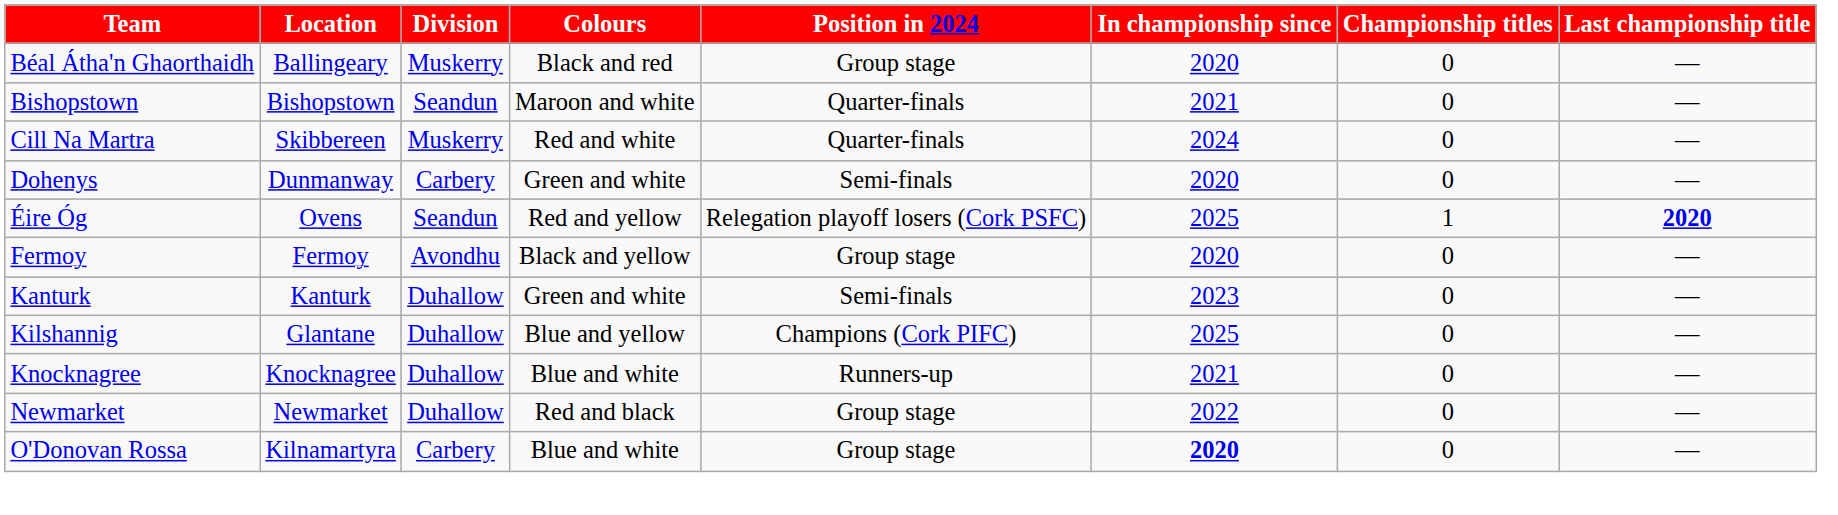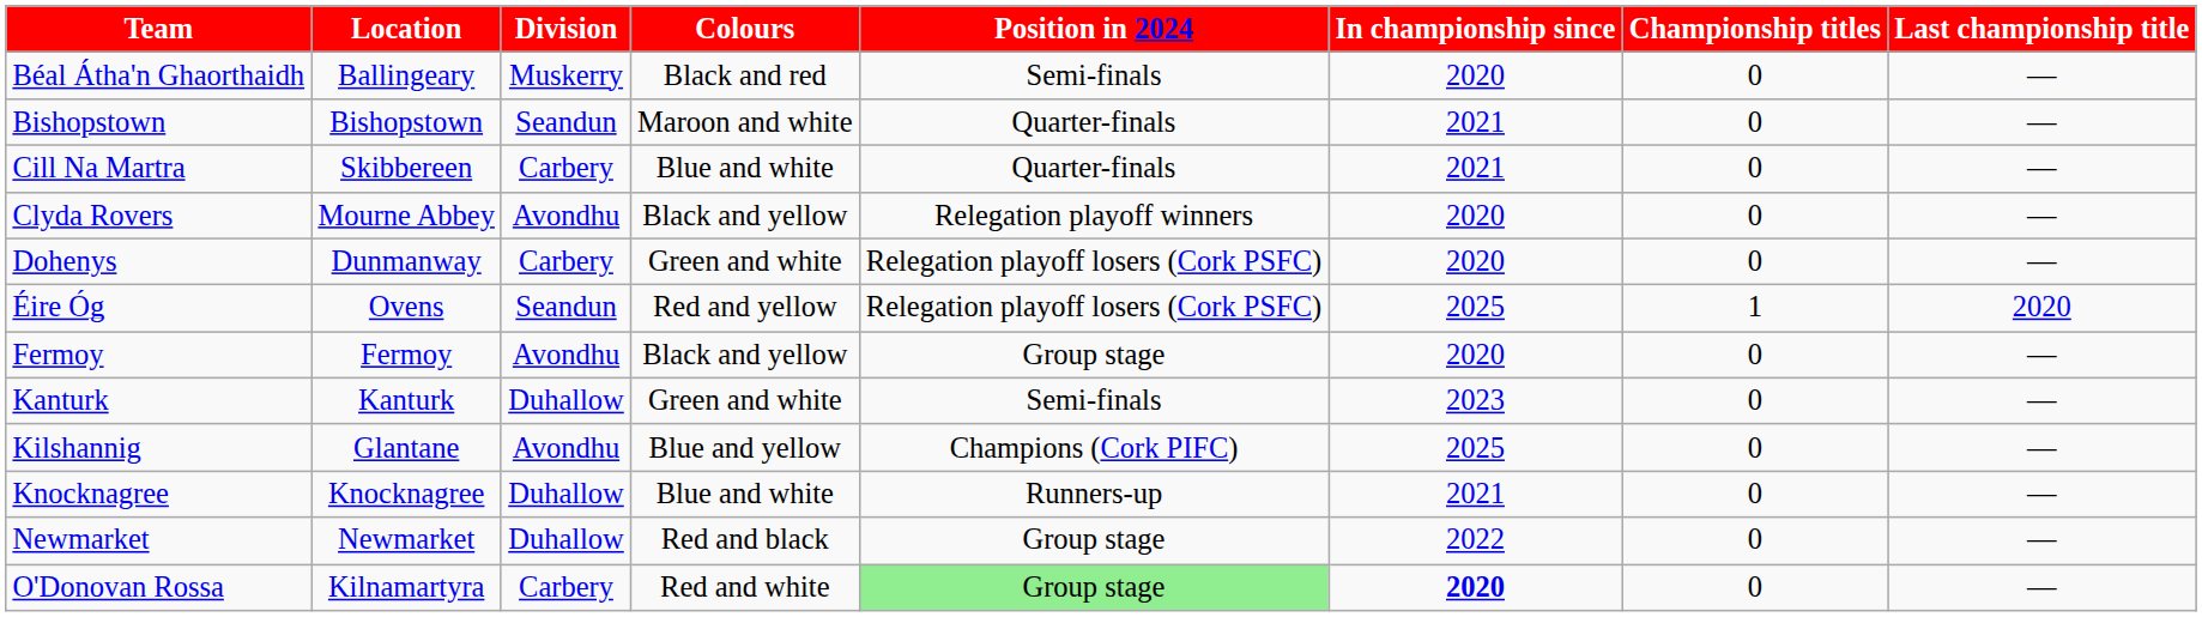Béal Átha'n Ghaorthaidh | Position in 2024: Group stage -> Semi-finals
Cill Na Martra | Division: Muskerry -> Carbery
Cill Na Martra | Colours: Red and white -> Blue and white
Cill Na Martra | In championship since: 2024 -> 2021
+ row: Clyda Rovers | Mourne Abbey | Avondhu | Black and yellow | Relegation playoff winners | 2020 | 0 | —
Dohenys | Position in 2024: Semi-finals -> Relegation playoff losers (Cork PSFC)
Éire Óg | Last championship title: bold -> normal
Kilshannig | Division: Duhallow -> Avondhu
O'Donovan Rossa | Colours: Blue and white -> Red and white
O'Donovan Rossa | Position in 2024: no background -> lightgreen background
